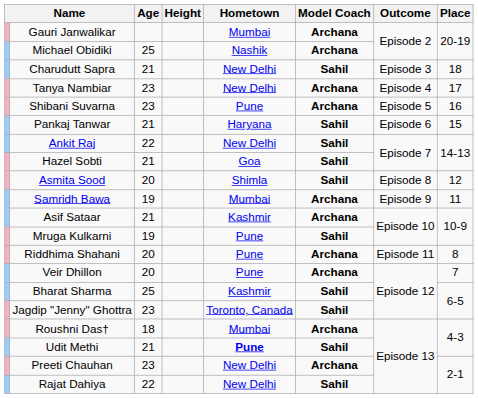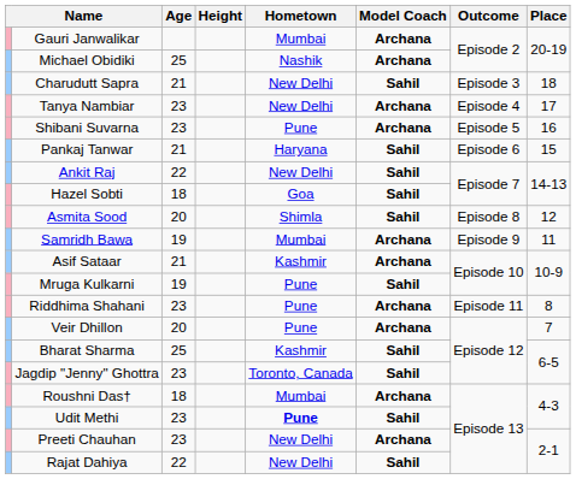Hazel Sobti | Age: 21 -> 18
Riddhima Shahani | Age: 20 -> 23
Udit Methi | Age: 21 -> 23
